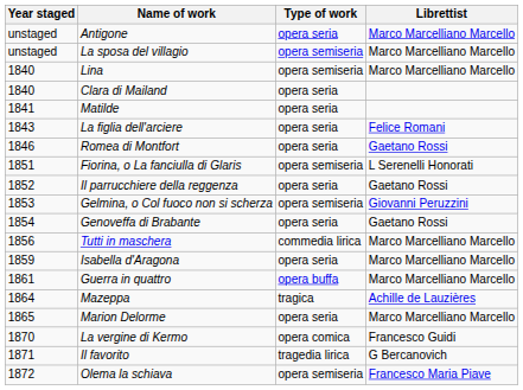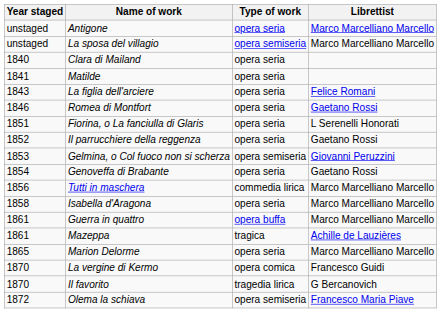- row: 1840 | Lina | opera semiseria | Marco Marcelliano Marcello
Fiorina, o La fanciulla di Glaris | Type of work: opera semiseria -> opera seria
Isabella d'Aragona | Year staged: 1859 -> 1858
Mazeppa | Year staged: 1864 -> 1861
Il favorito | Year staged: 1871 -> 1870
